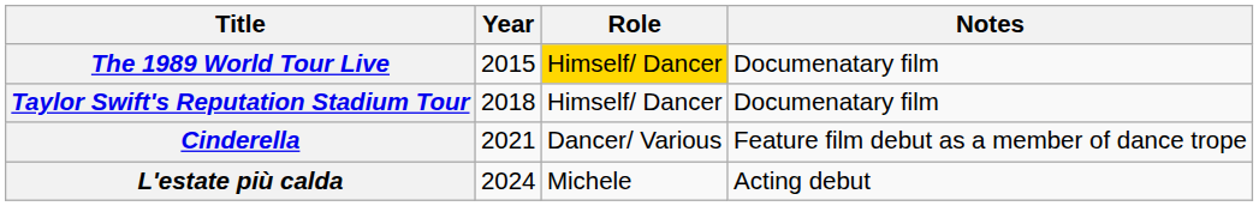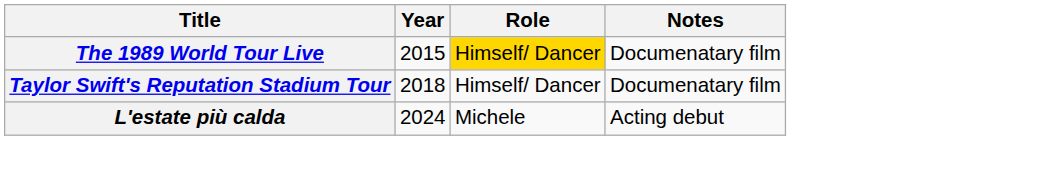- row: Cinderella | 2021 | Dancer/ Various | Feature film debut as a member of dance trope
